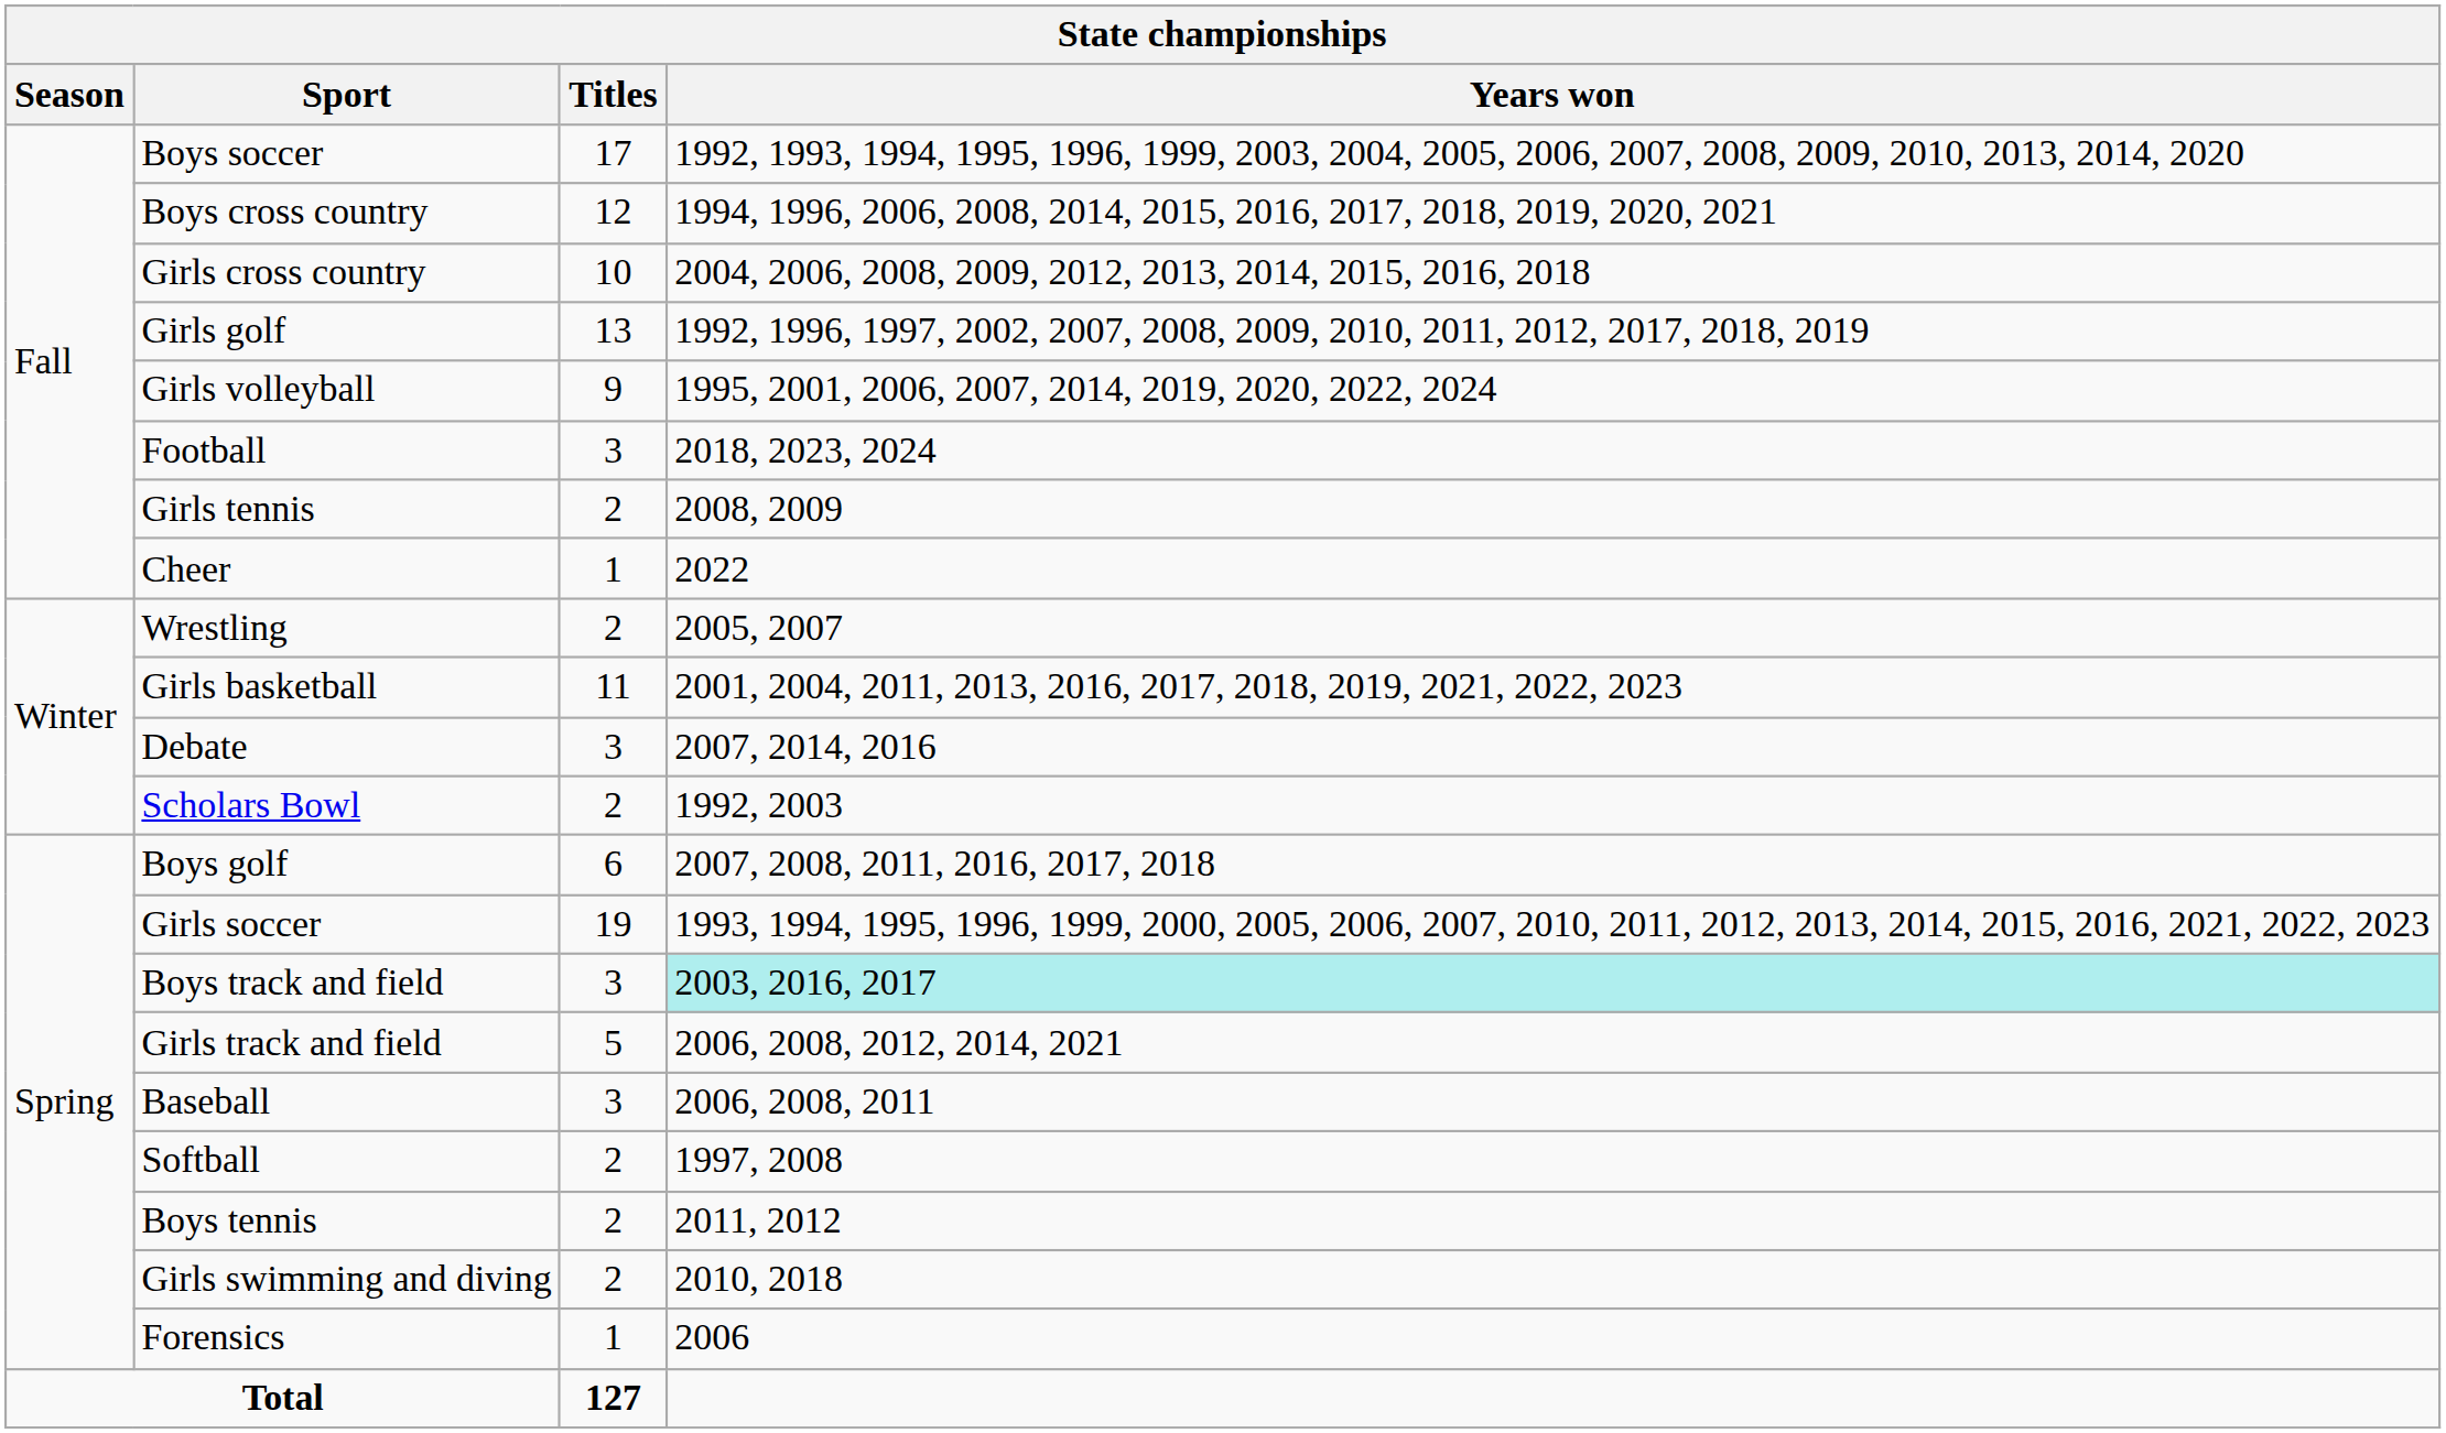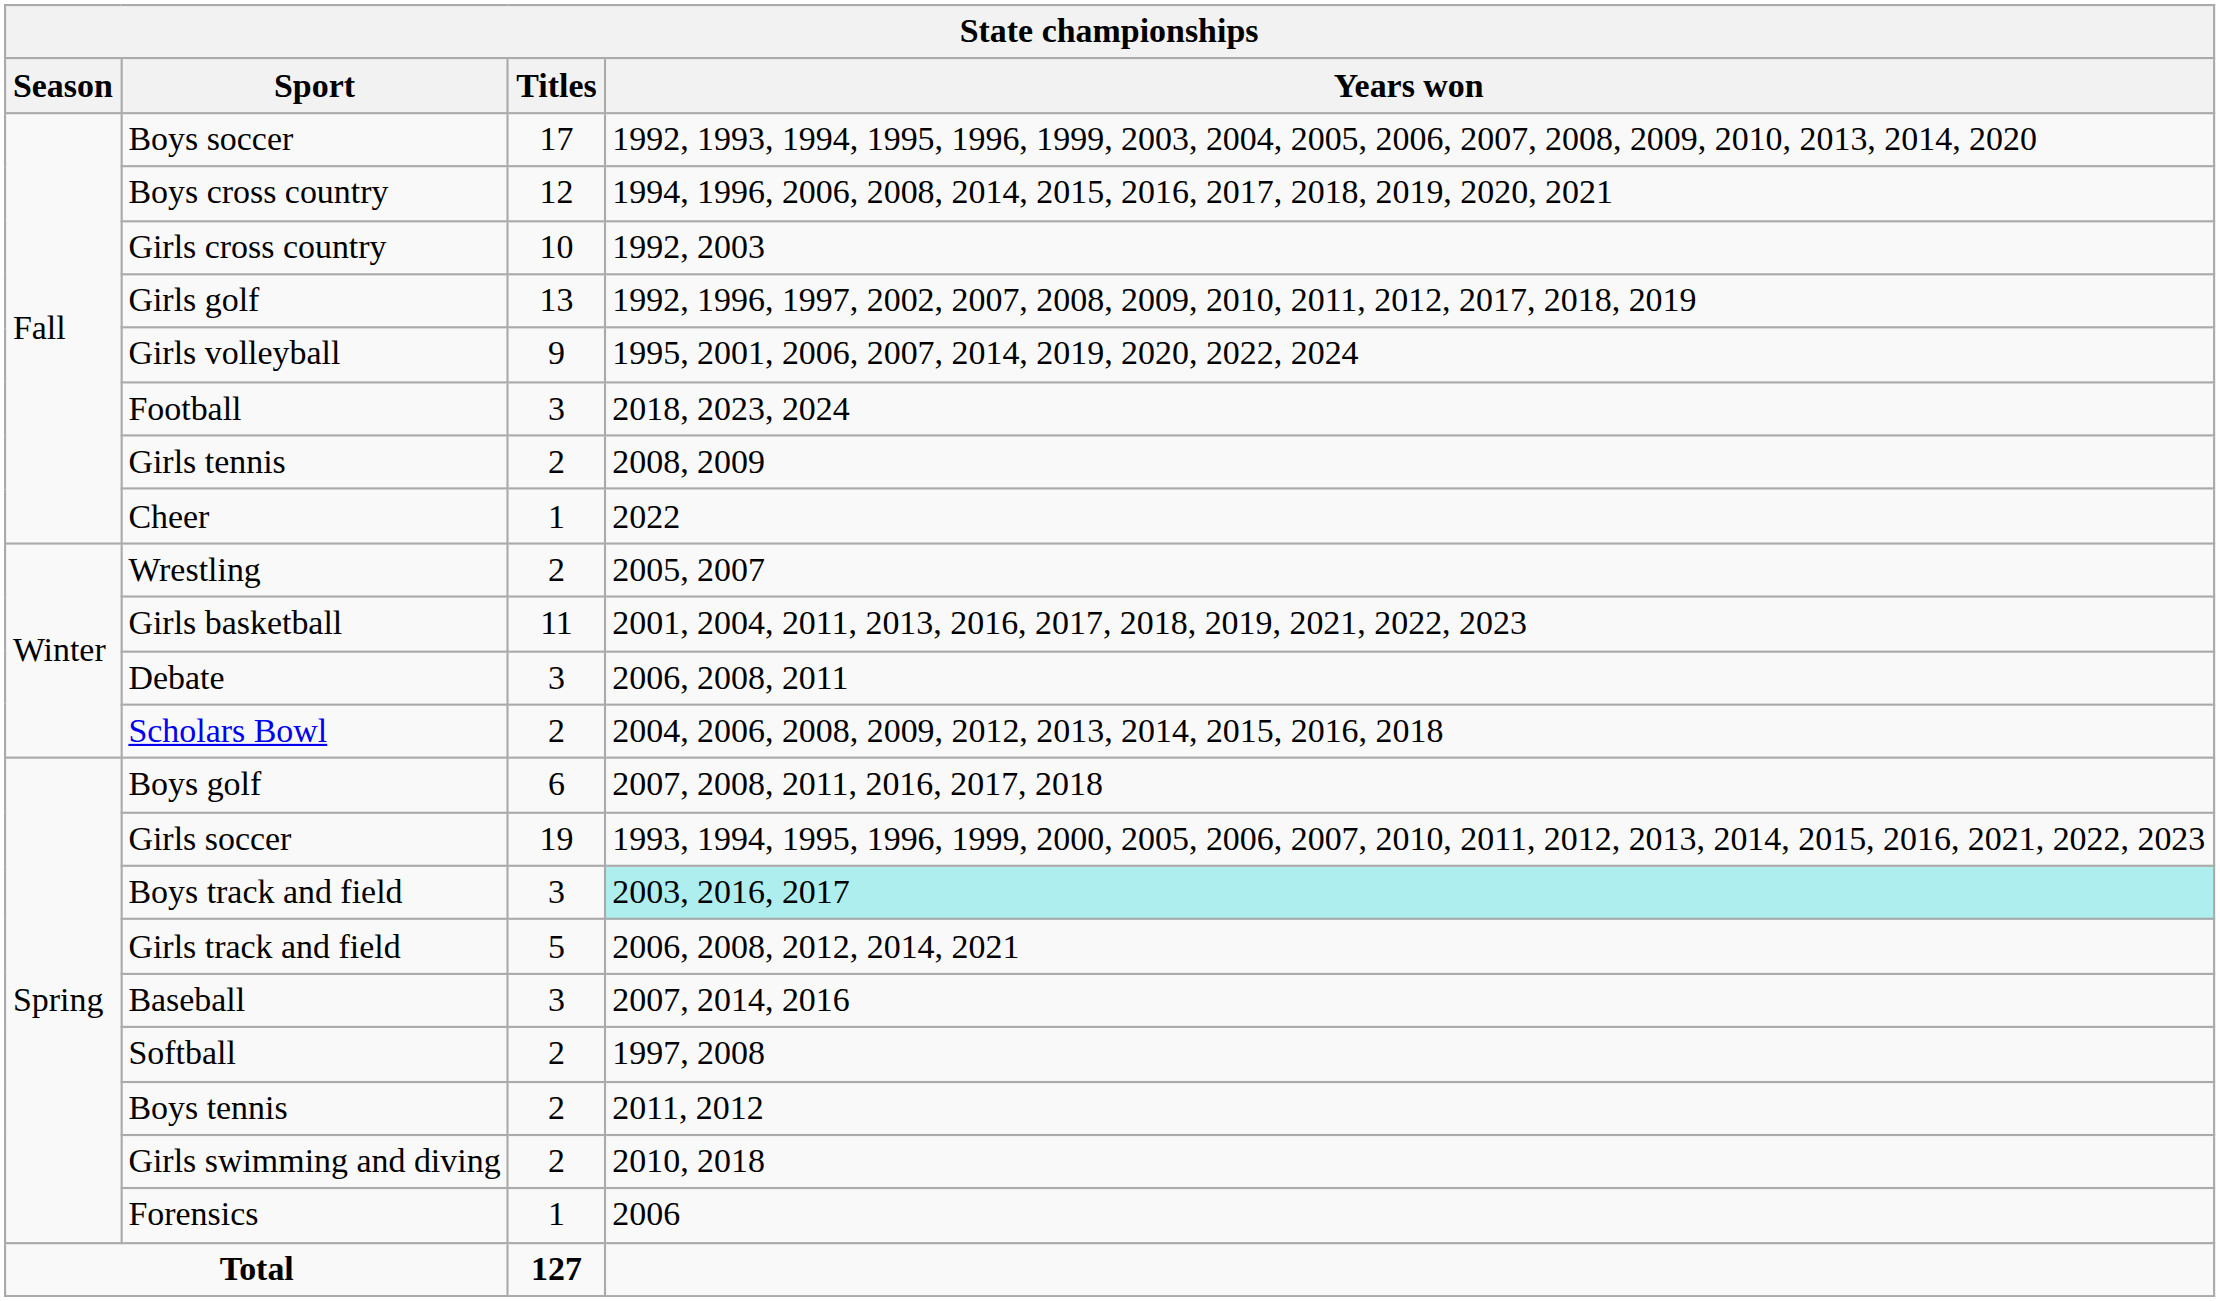Girls cross country | Years won: 2004, 2006, 2008, 2009, 2012, 2013, 2014, 2015, 2016, 2018 -> 1992, 2003
Debate | Years won: 2007, 2014, 2016 -> 2006, 2008, 2011
Scholars Bowl | Years won: 1992, 2003 -> 2004, 2006, 2008, 2009, 2012, 2013, 2014, 2015, 2016, 2018
Baseball | Years won: 2006, 2008, 2011 -> 2007, 2014, 2016
